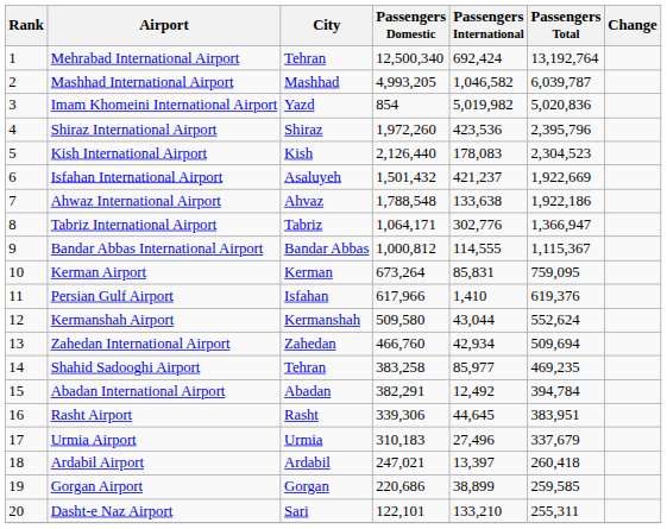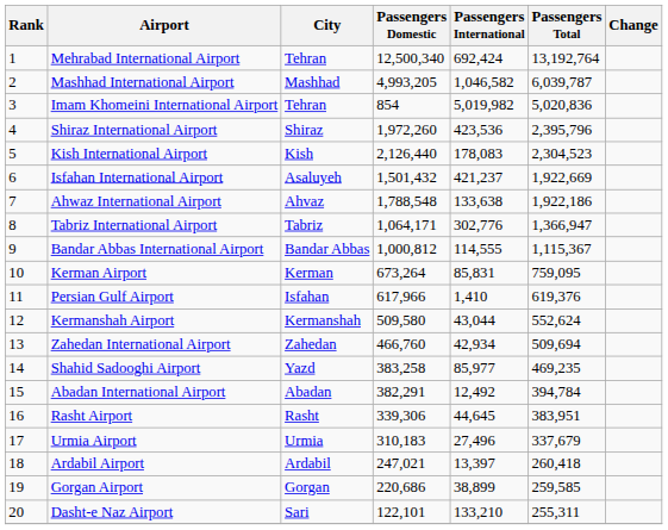Imam Khomeini International Airport | City: Yazd -> Tehran
Shahid Sadooghi Airport | City: Tehran -> Yazd
